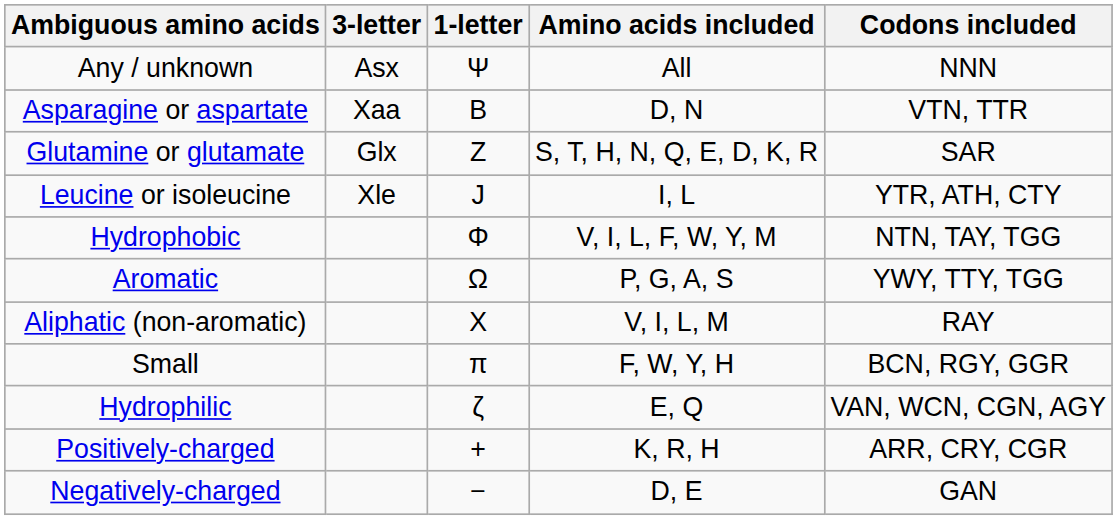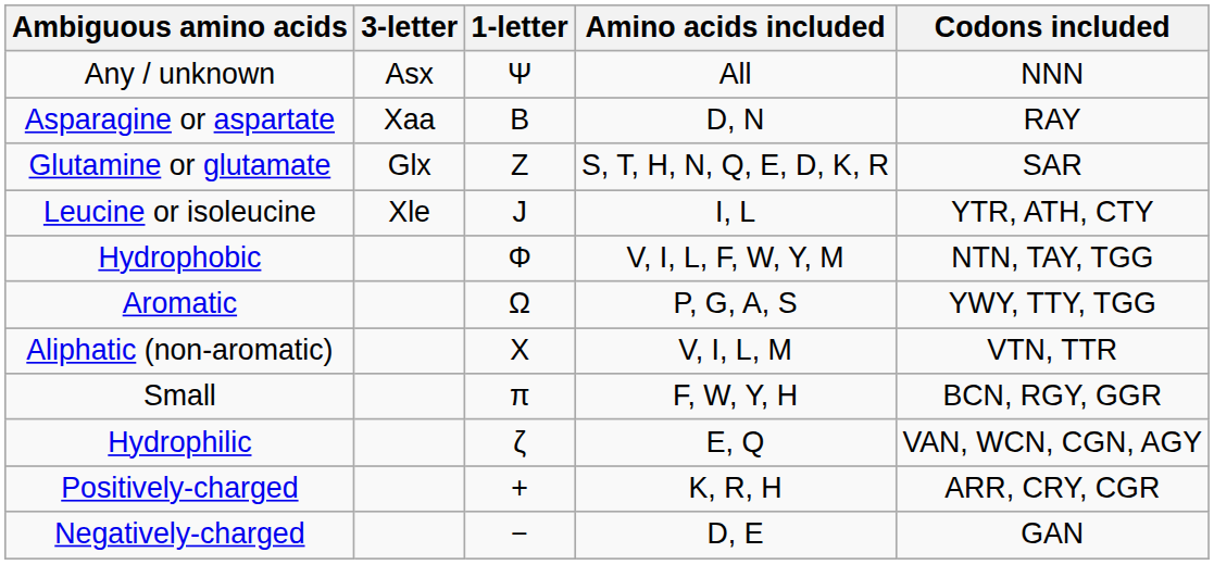Asparagine or aspartate | Codons included: VTN, TTR -> RAY
Aliphatic (non-aromatic) | Codons included: RAY -> VTN, TTR
